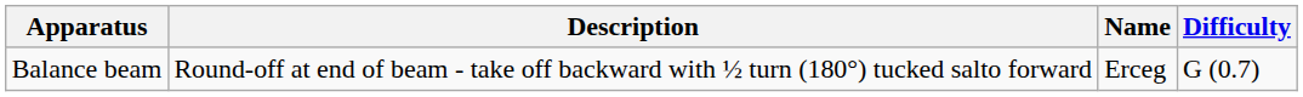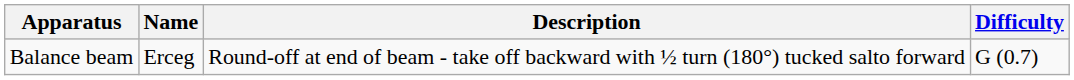columns swapped: Name <-> Description
